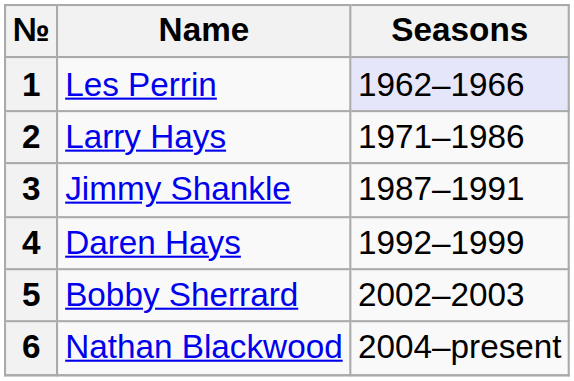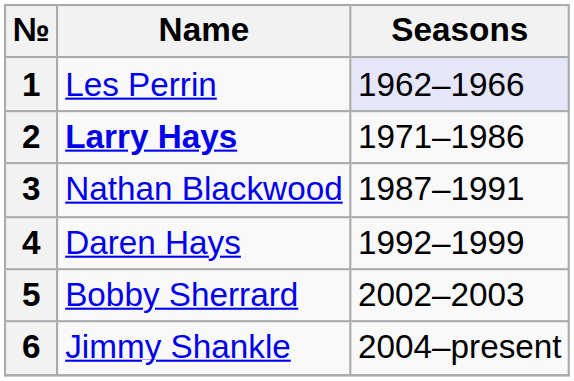2 | Name: normal -> bold
3 | Name: Jimmy Shankle -> Nathan Blackwood
6 | Name: Nathan Blackwood -> Jimmy Shankle
